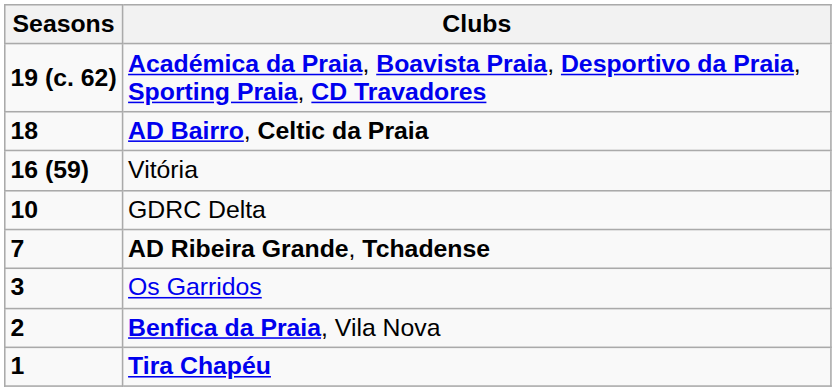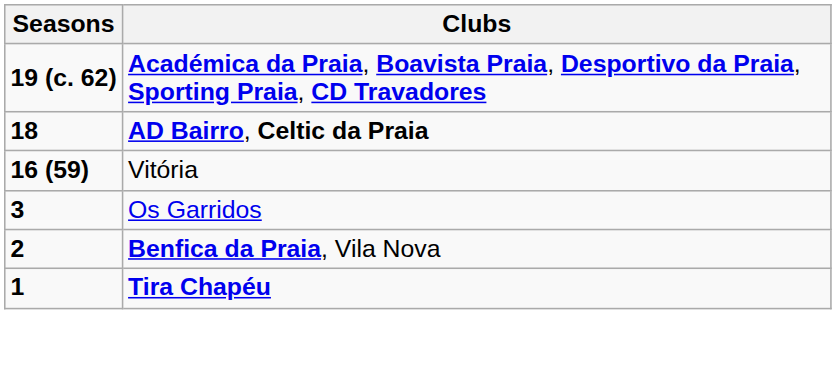- row: 10 | GDRC Delta
- row: 7 | AD Ribeira Grande, Tchadense
